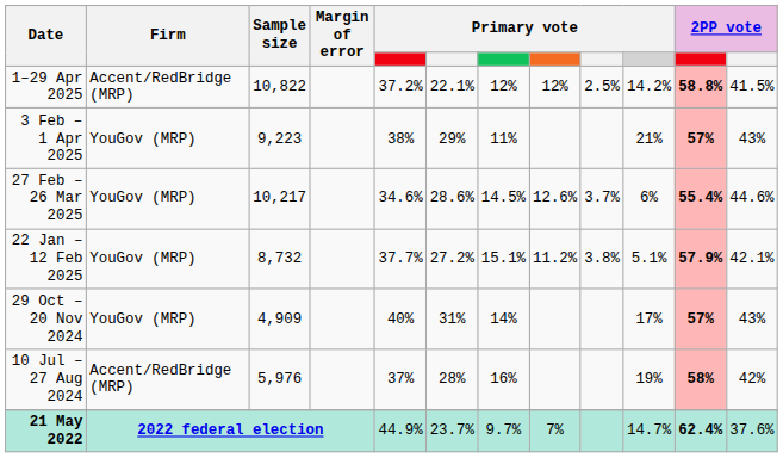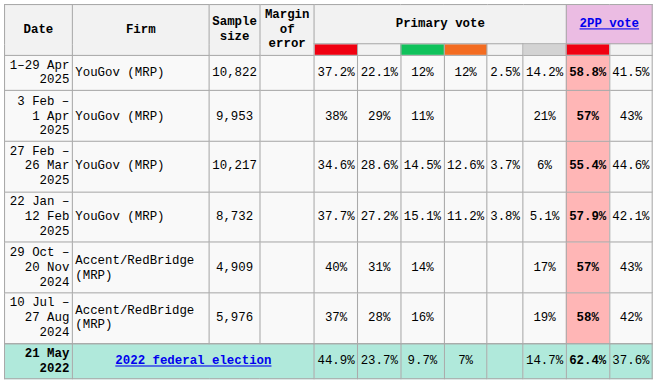1–29 Apr 2025 | Firm: Accent/RedBridge (MRP) -> YouGov (MRP)
3 Feb – 1 Apr 2025 | Sample size: 9,223 -> 9,953
29 Oct – 20 Nov 2024 | Firm: YouGov (MRP) -> Accent/RedBridge (MRP)
